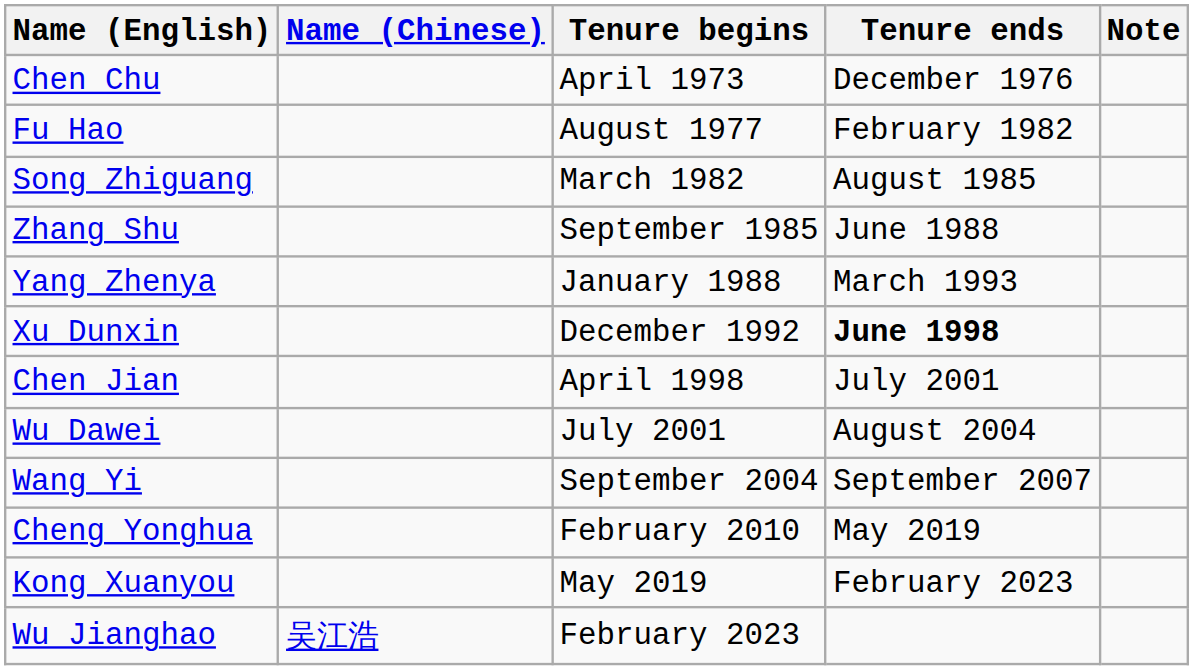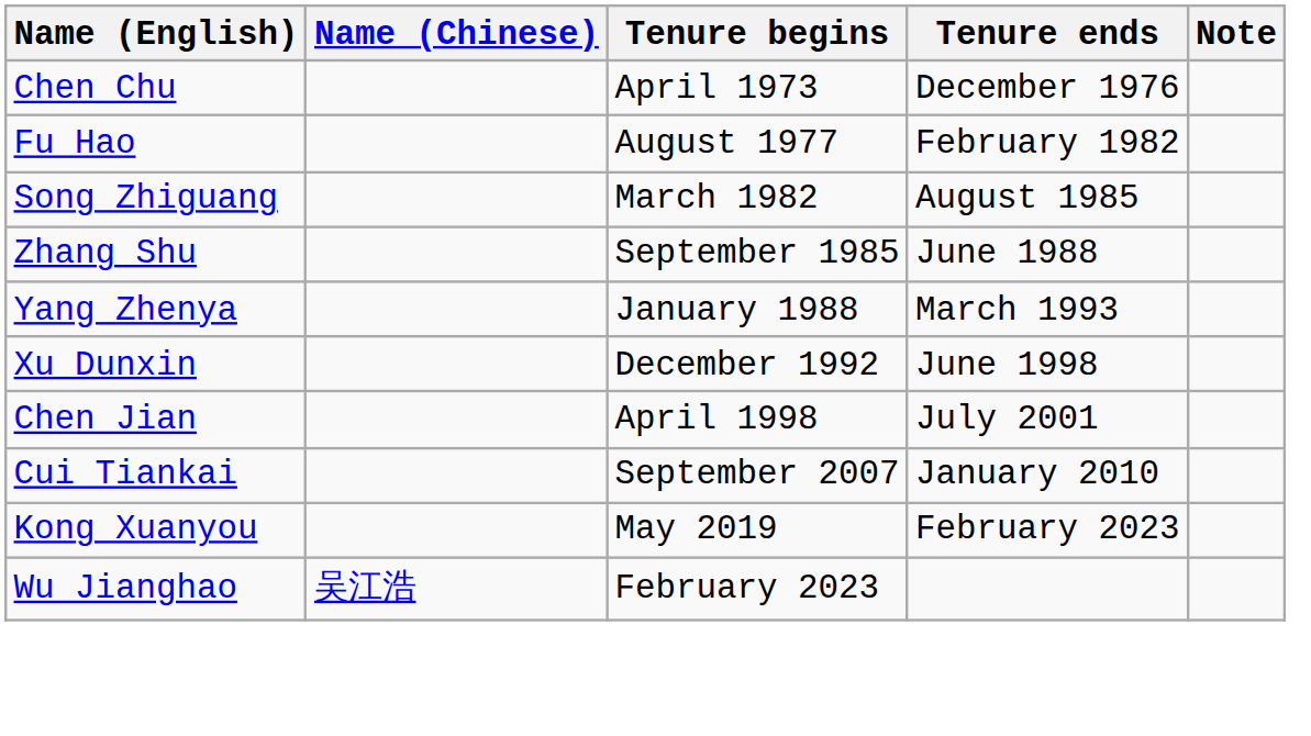Xu Dunxin | Tenure ends: bold -> normal
- row: Wu Dawei | July 2001 | August 2004
- row: Wang Yi | September 2004 | September 2007
+ row: Cui Tiankai | September 2007 | January 2010
- row: Cheng Yonghua | February 2010 | May 2019
